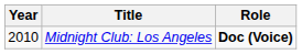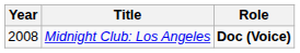Midnight Club: Los Angeles | Year: 2010 -> 2008
